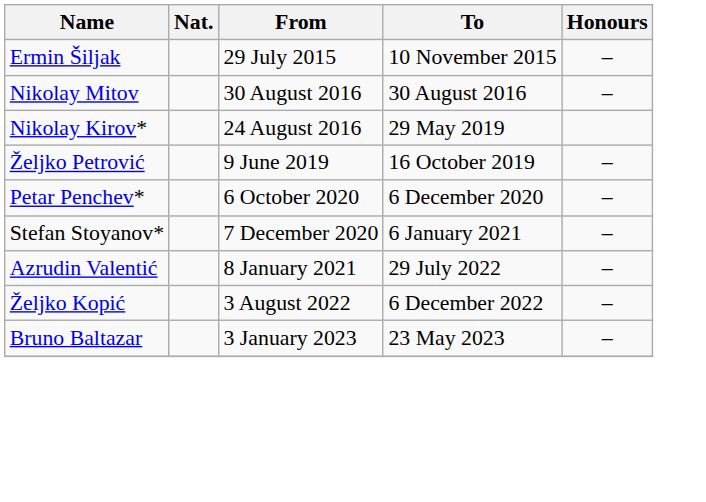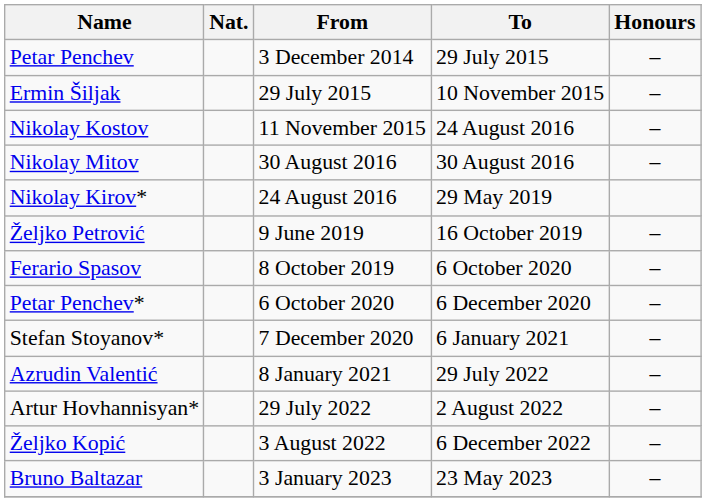+ row: Petar Penchev | 3 December 2014 | 29 July 2015 | –
+ row: Nikolay Kostov | 11 November 2015 | 24 August 2016 | –
+ row: Ferario Spasov | 8 October 2019 | 6 October 2020 | –
+ row: Artur Hovhannisyan* | 29 July 2022 | 2 August 2022 | –
